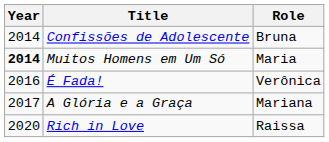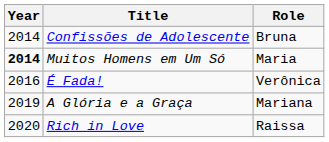A Glória e a Graça | Year: 2017 -> 2019
